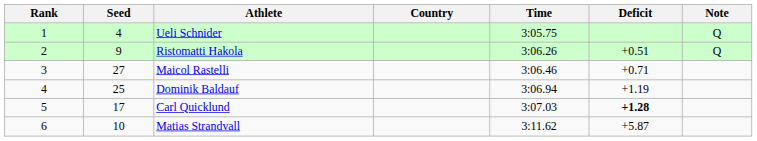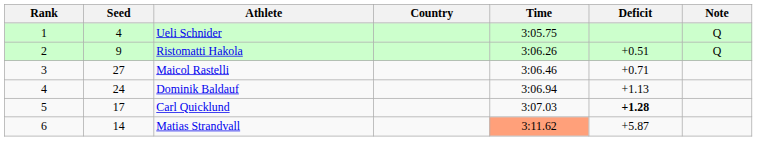Dominik Baldauf | Seed: 25 -> 24
Dominik Baldauf | Deficit: +1.19 -> +1.13
Matias Strandvall | Seed: 10 -> 14
Matias Strandvall | Time: no background -> lightsalmon background
